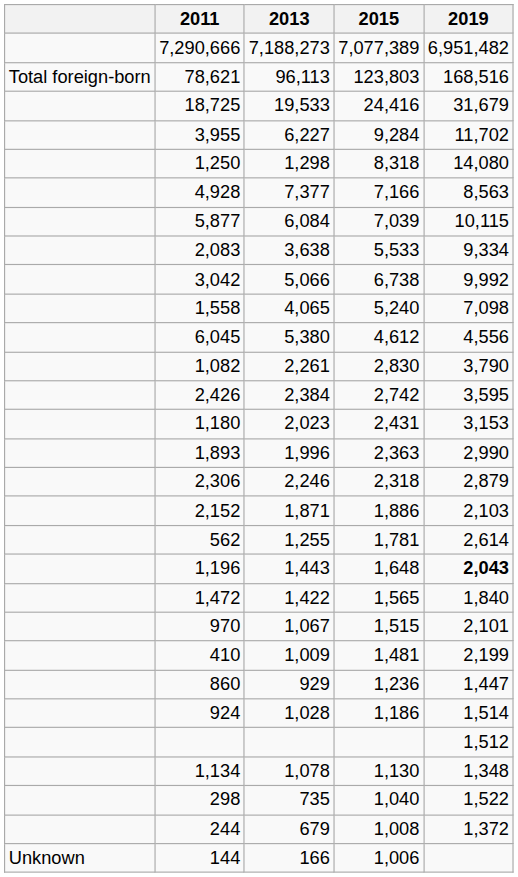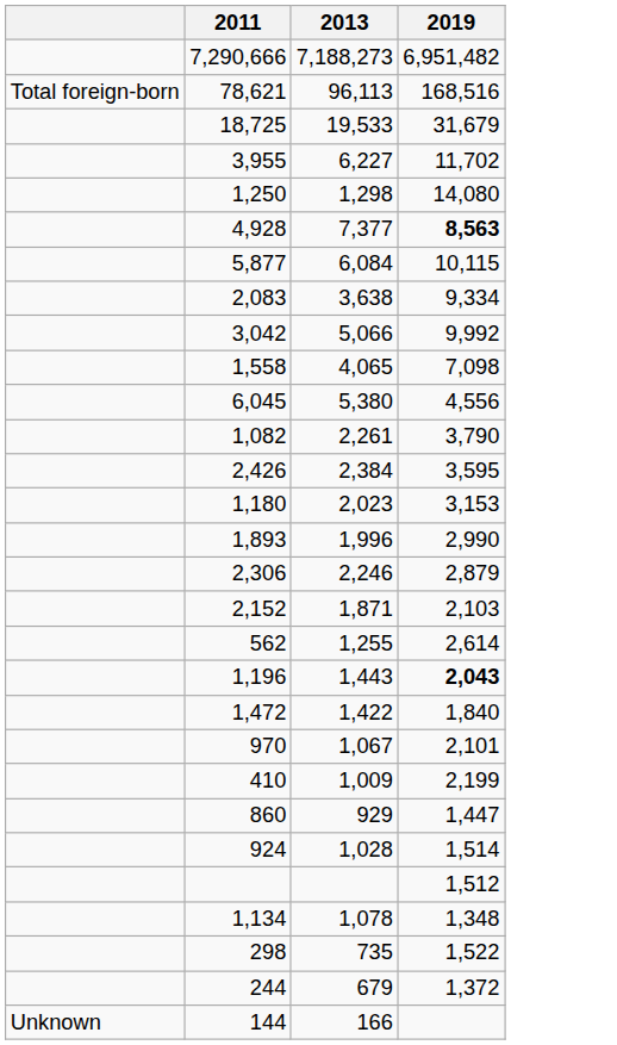- column: 2015 | 7,077,389 | 123,803 | 24,416 | 9,284 | 8,318 | 7,166 | 7,039 | 5,533 | 6,738 | 5,240 | 4,612 | 2,830 | 2,742 | 2,431 | 2,363 | 2,318 | 1,886 | 1,781 | 1,648 | 1,565 | 1,515 | 1,481 | 1,236 | 1,186 | 1,130 | 1,040 | 1,008 | 1,006
4,928 | 2019: normal -> bold
